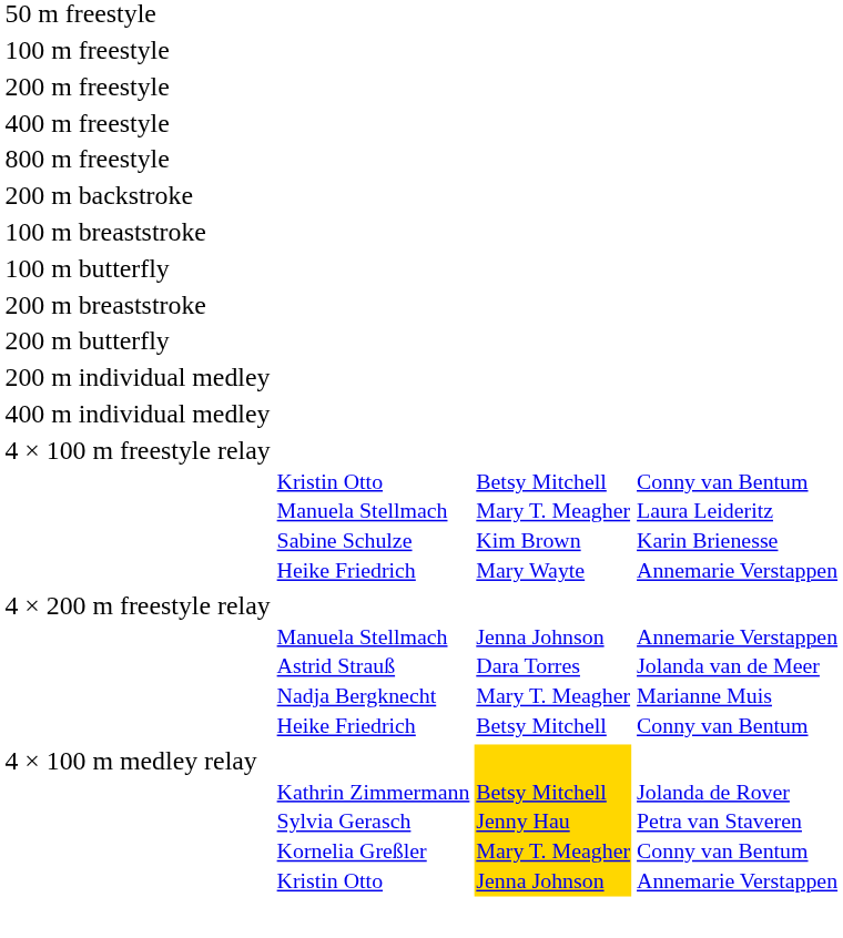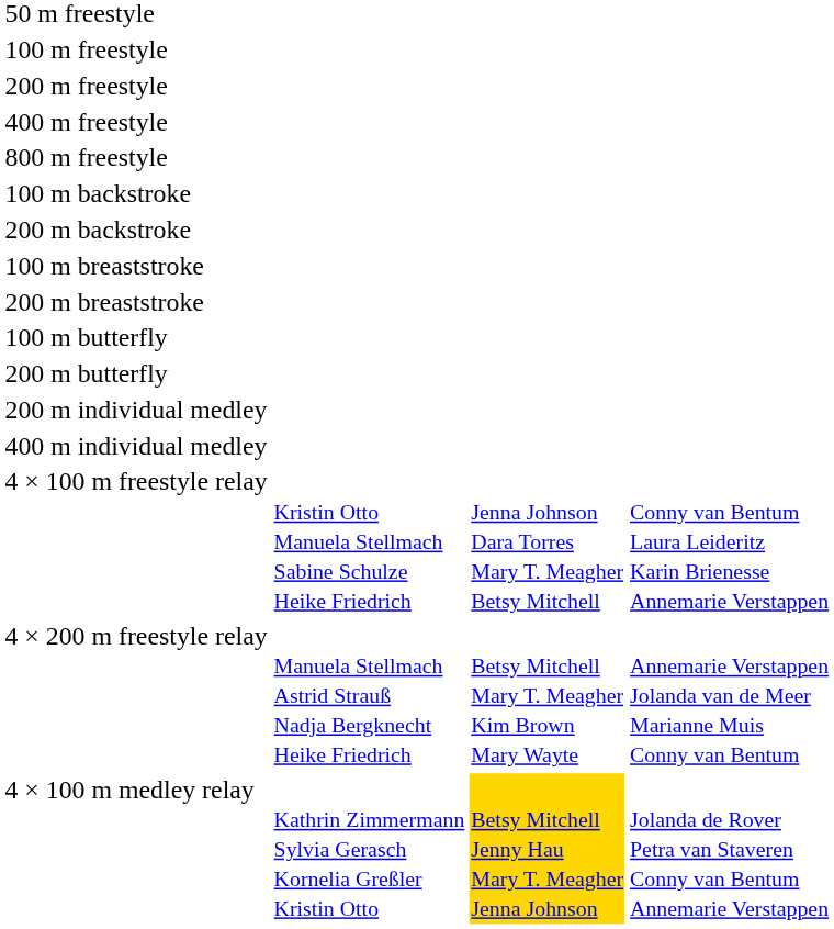+ row: 100 m backstroke
rows swapped: 200 m breaststroke <-> 100 m butterfly
4 × 100 m freestyle relay | column 3: Betsy Mitchell Mary T. Meagher Kim Brown Mary Wayte -> Jenna Johnson Dara Torres Mary T. Meagher Betsy Mitchell
4 × 200 m freestyle relay | column 3: Jenna Johnson Dara Torres Mary T. Meagher Betsy Mitchell -> Betsy Mitchell Mary T. Meagher Kim Brown Mary Wayte
